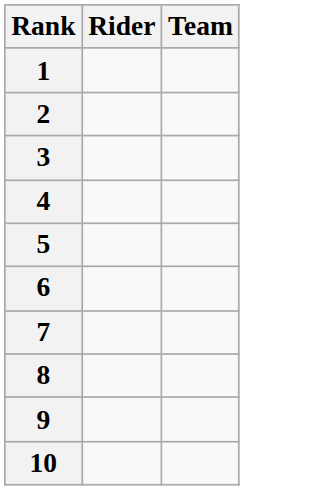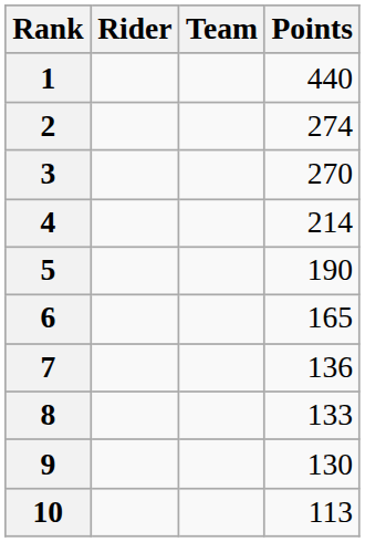+ column: Points | 440 | 274 | 270 | 214 | 190 | 165 | 136 | 133 | 130 | 113
